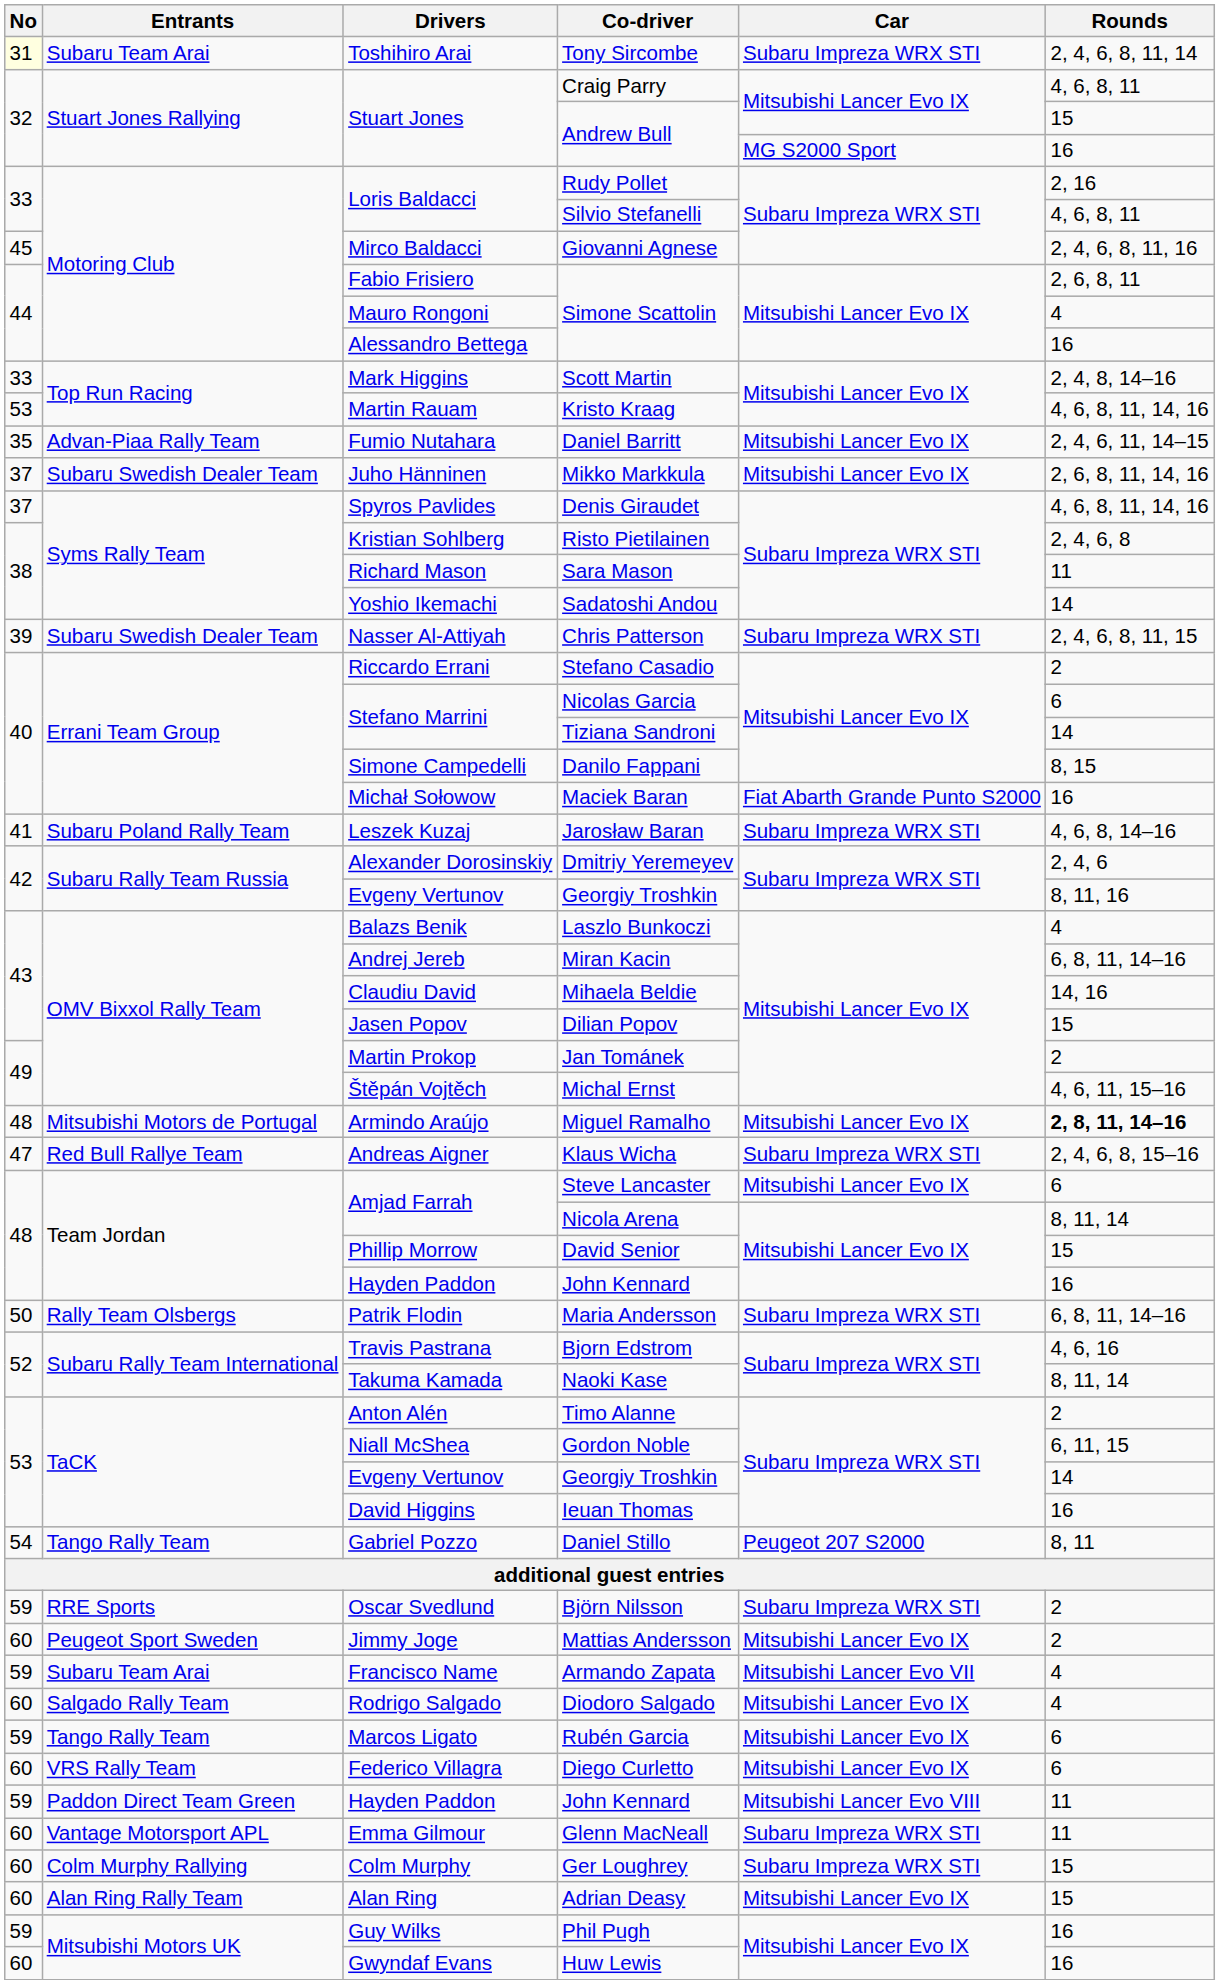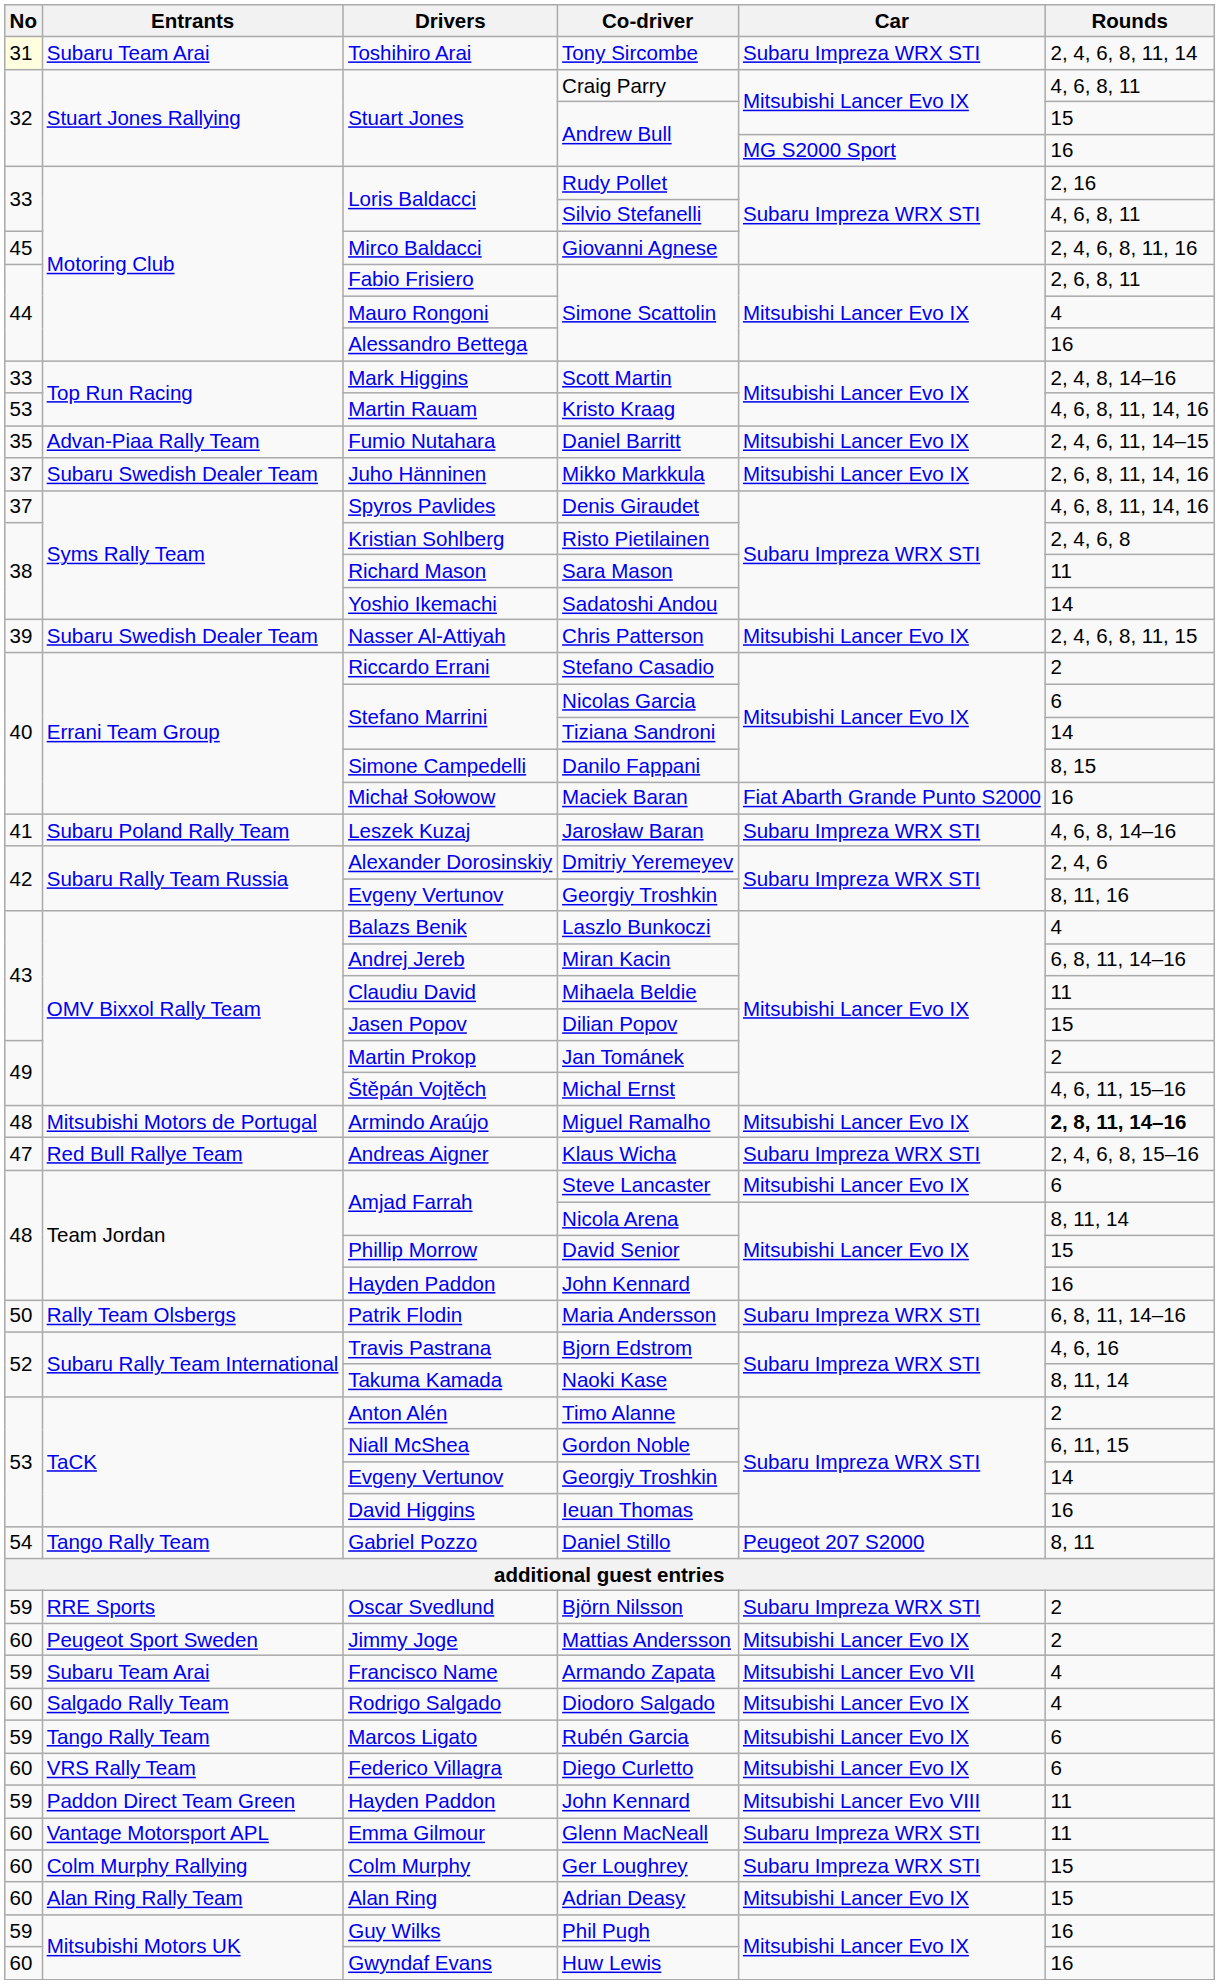Chris Patterson | Car: Subaru Impreza WRX STI -> Mitsubishi Lancer Evo IX
Mihaela Beldie | Rounds: 14, 16 -> 11
